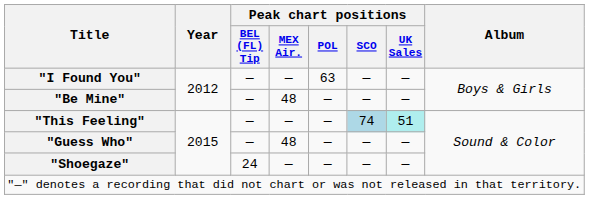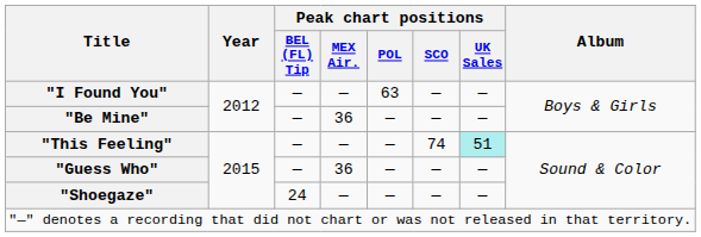"Be Mine" | Peak chart positions / MEX Air.: 48 -> 36
"This Feeling" | Peak chart positions / SCO: lightblue background -> no background
"Guess Who" | Peak chart positions / MEX Air.: 48 -> 36
